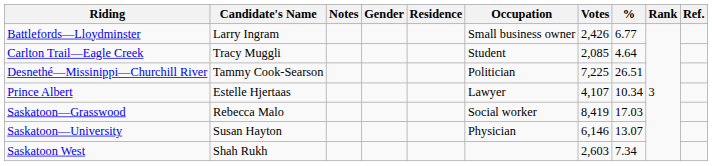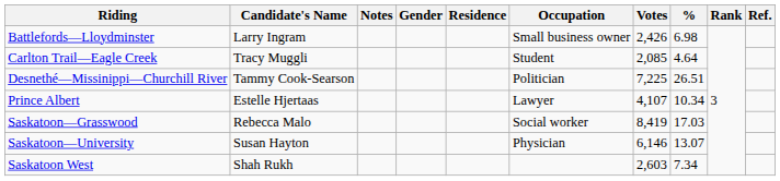Battlefords—Lloydminster | %: 6.77 -> 6.98
